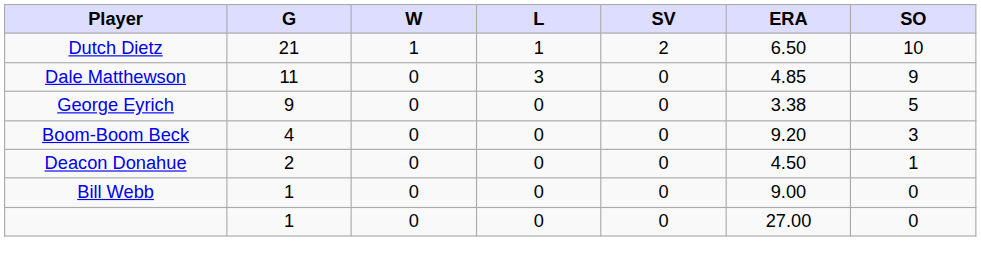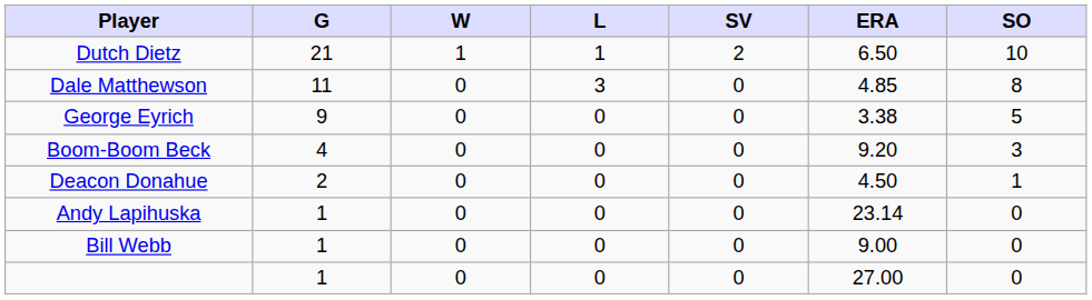Dale Matthewson | SO: 9 -> 8
+ row: Andy Lapihuska | 1 | 0 | 0 | 0 | 23.14 | 0
